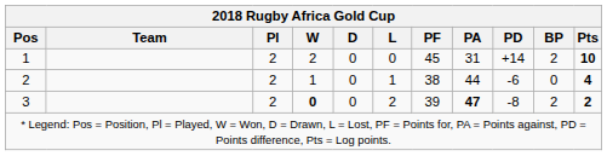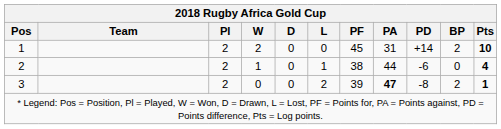3 | W: bold -> normal
3 | Pts: 2 -> 1
